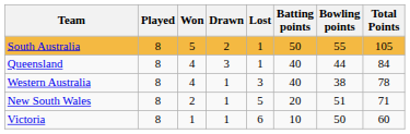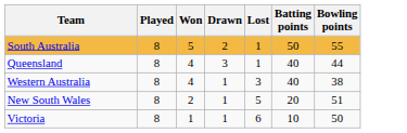- column: Total Points | 105 | 84 | 78 | 71 | 60
